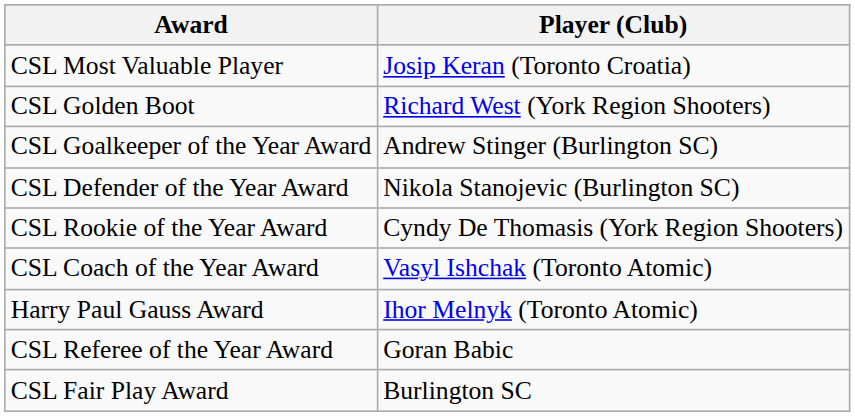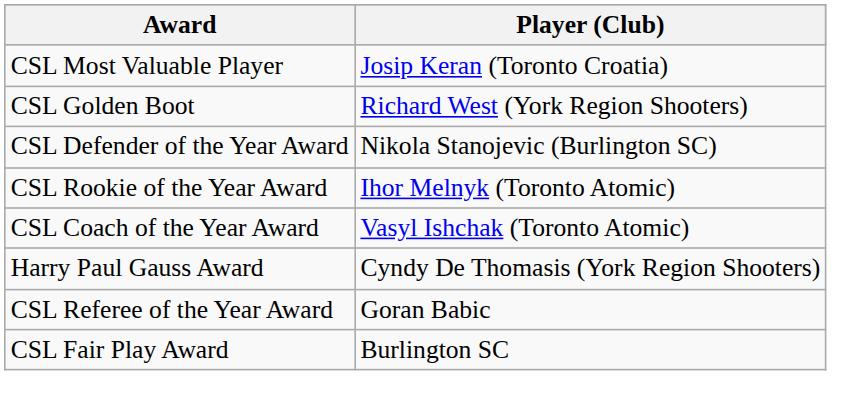- row: CSL Goalkeeper of the Year Award | Andrew Stinger (Burlington SC)
CSL Rookie of the Year Award | Player (Club): Cyndy De Thomasis (York Region Shooters) -> Ihor Melnyk (Toronto Atomic)
Harry Paul Gauss Award | Player (Club): Ihor Melnyk (Toronto Atomic) -> Cyndy De Thomasis (York Region Shooters)
